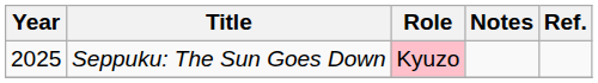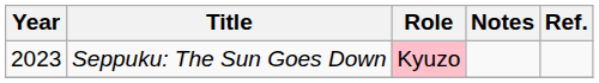Seppuku: The Sun Goes Down | Year: 2025 -> 2023
